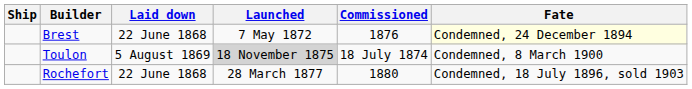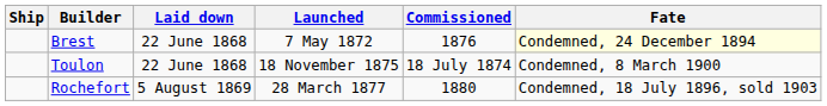Toulon | Laid down: 5 August 1869 -> 22 June 1868
Toulon | Launched: lightgrey background -> no background
Rochefort | Laid down: 22 June 1868 -> 5 August 1869
